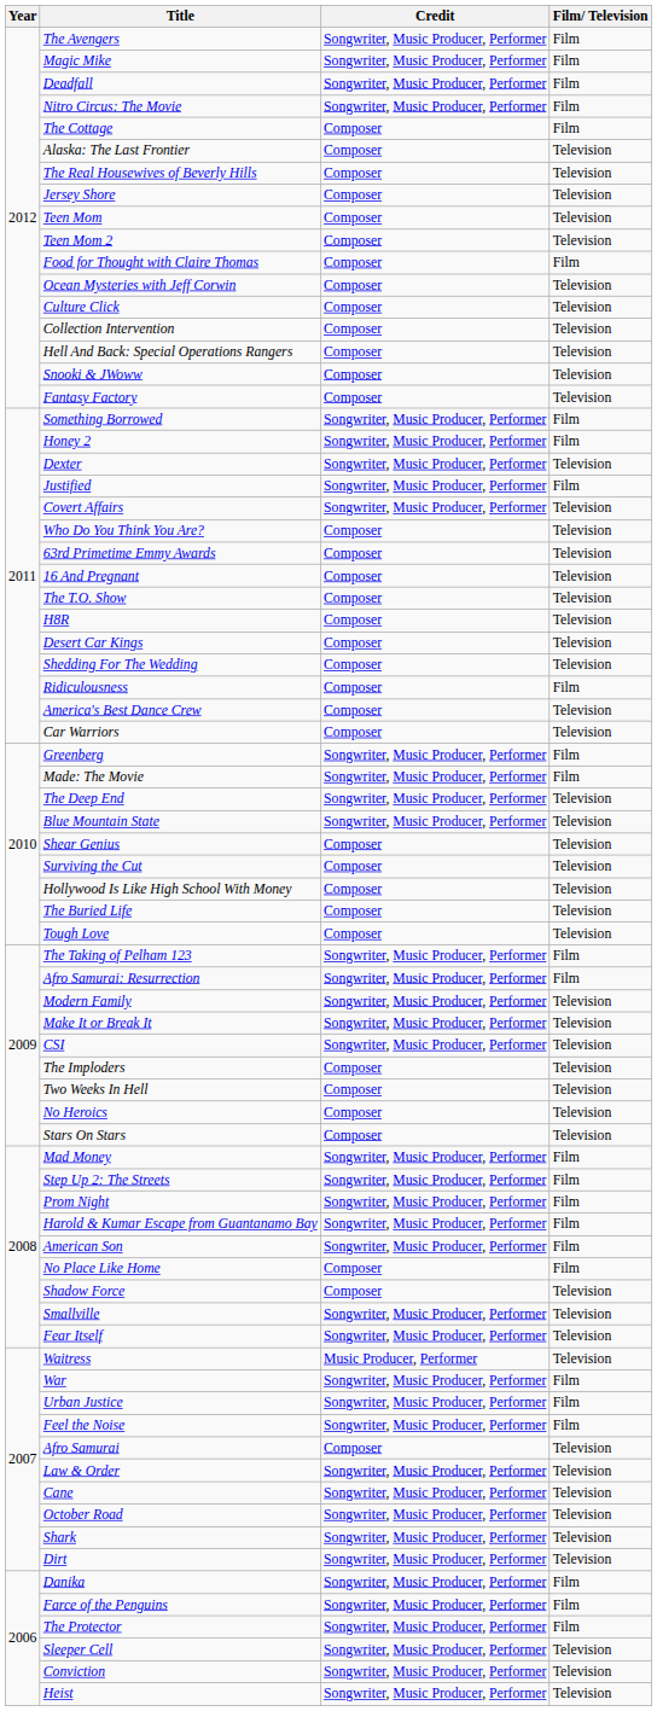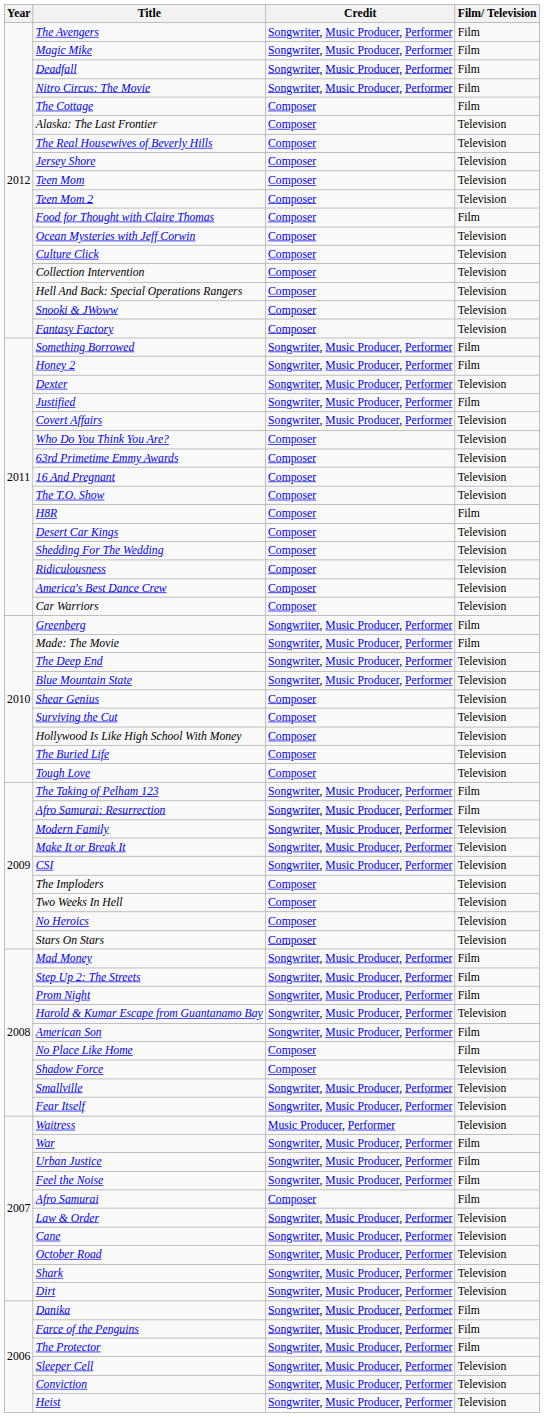H8R | Film/ Television: Television -> Film
Ridiculousness | Film/ Television: Film -> Television
Harold & Kumar Escape from Guantanamo Bay | Film/ Television: Film -> Television
Afro Samurai | Film/ Television: Television -> Film
